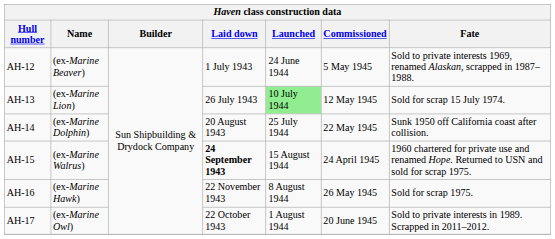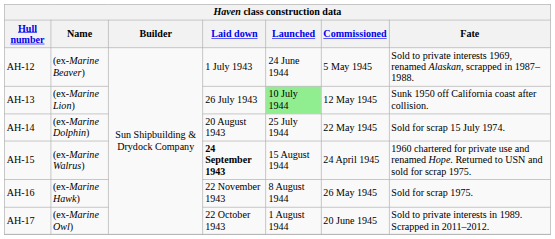AH-13 | Fate: Sold for scrap 15 July 1974. -> Sunk 1950 off California coast after collision.
AH-14 | Fate: Sunk 1950 off California coast after collision. -> Sold for scrap 15 July 1974.
